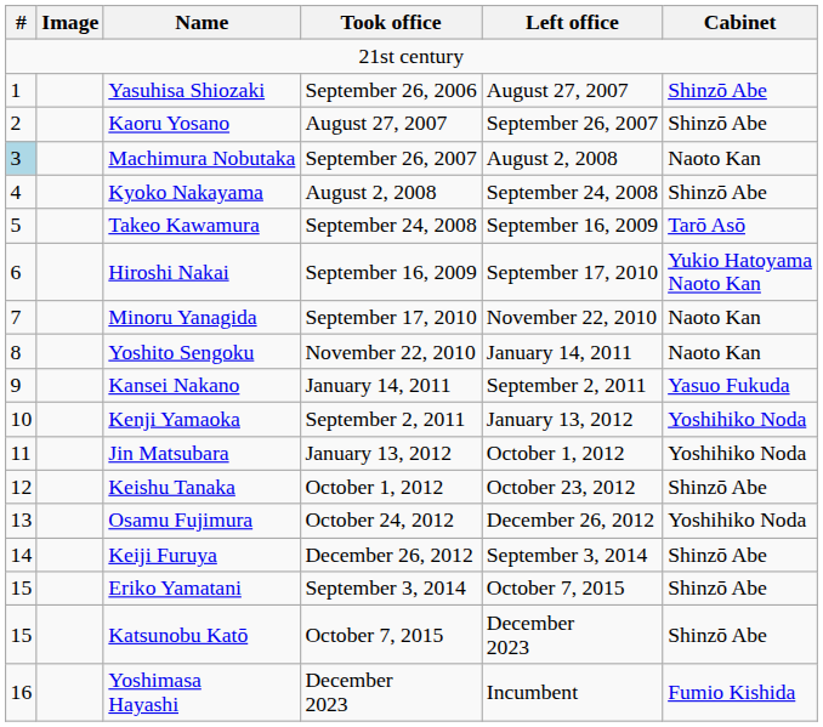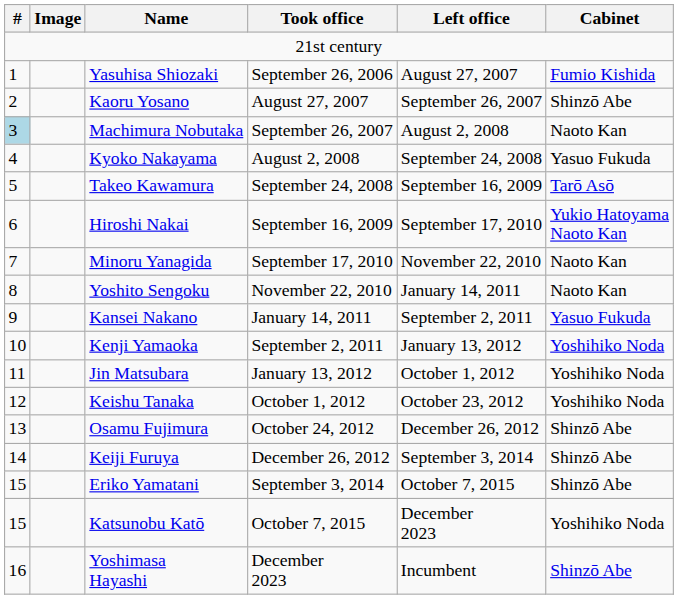Yasuhisa Shiozaki | Cabinet: Shinzō Abe -> Fumio Kishida
Kyoko Nakayama | Cabinet: Shinzō Abe -> Yasuo Fukuda
Keishu Tanaka | Cabinet: Shinzō Abe -> Yoshihiko Noda
Osamu Fujimura | Cabinet: Yoshihiko Noda -> Shinzō Abe
Katsunobu Katō | Cabinet: Shinzō Abe -> Yoshihiko Noda
Yoshimasa Hayashi | Cabinet: Fumio Kishida -> Shinzō Abe
